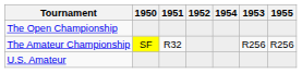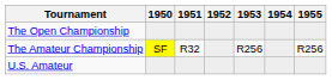columns swapped: 1953 <-> 1954
